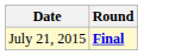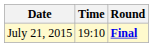+ column: Time | 19:10
